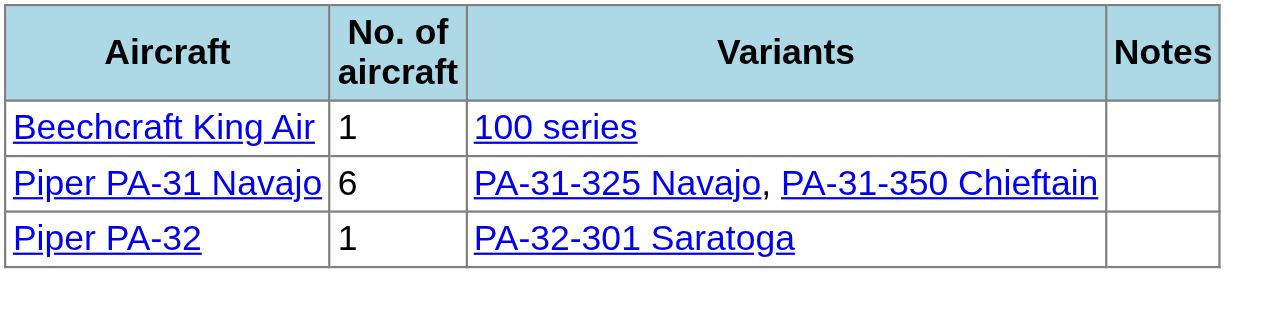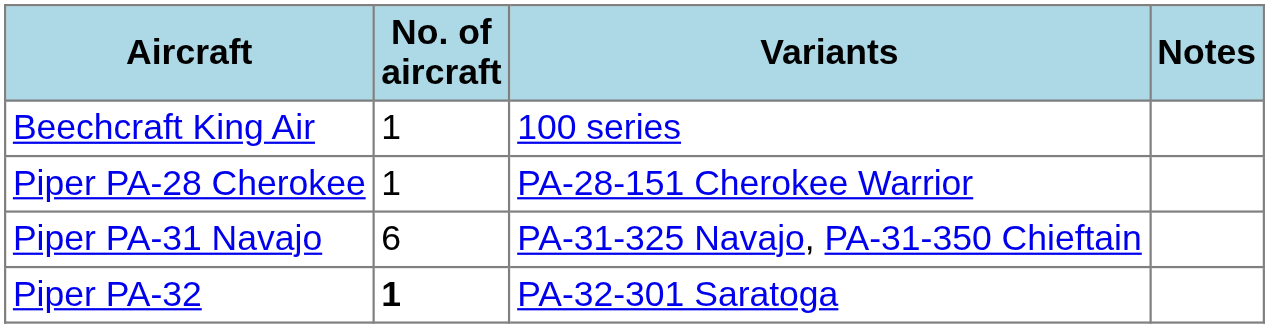+ row: Piper PA-28 Cherokee | 1 | PA-28-151 Cherokee Warrior
Piper PA-32 | No. of aircraft: normal -> bold
